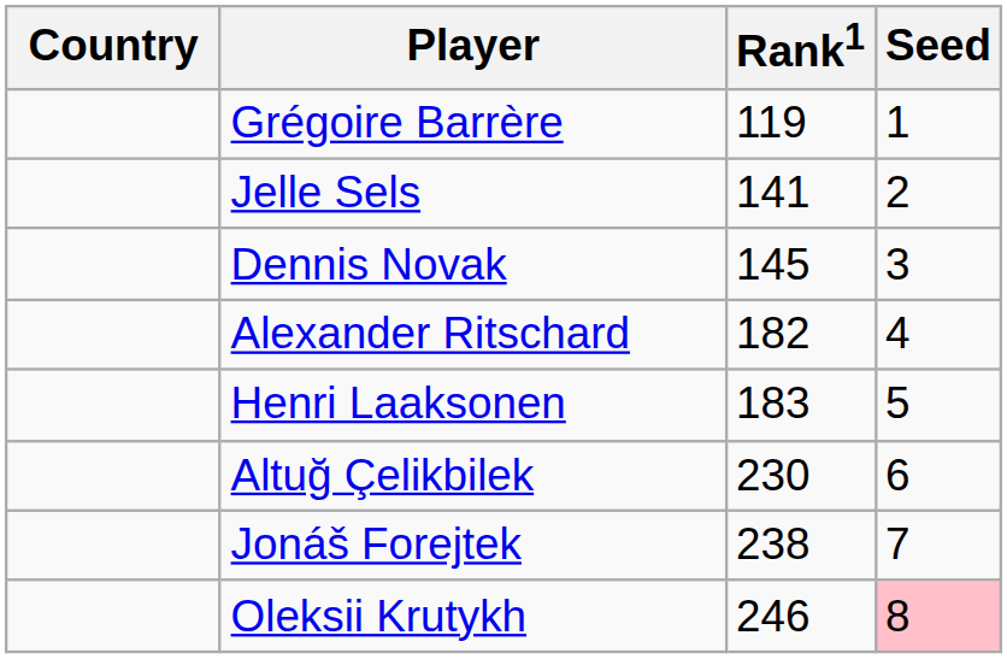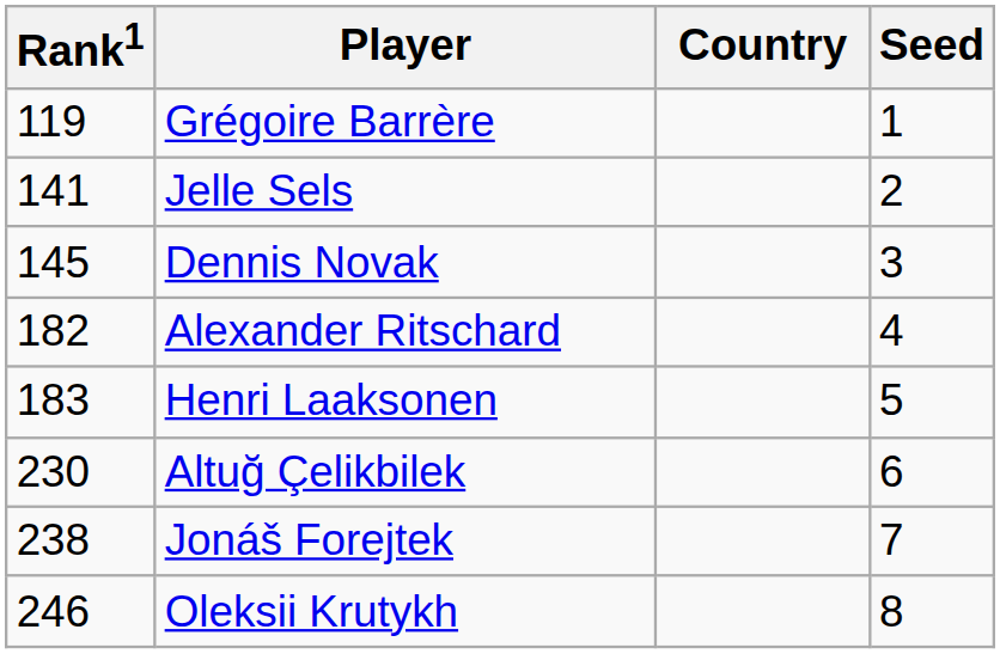columns swapped: Country <-> Rank1
Oleksii Krutykh | Seed: pink background -> no background
